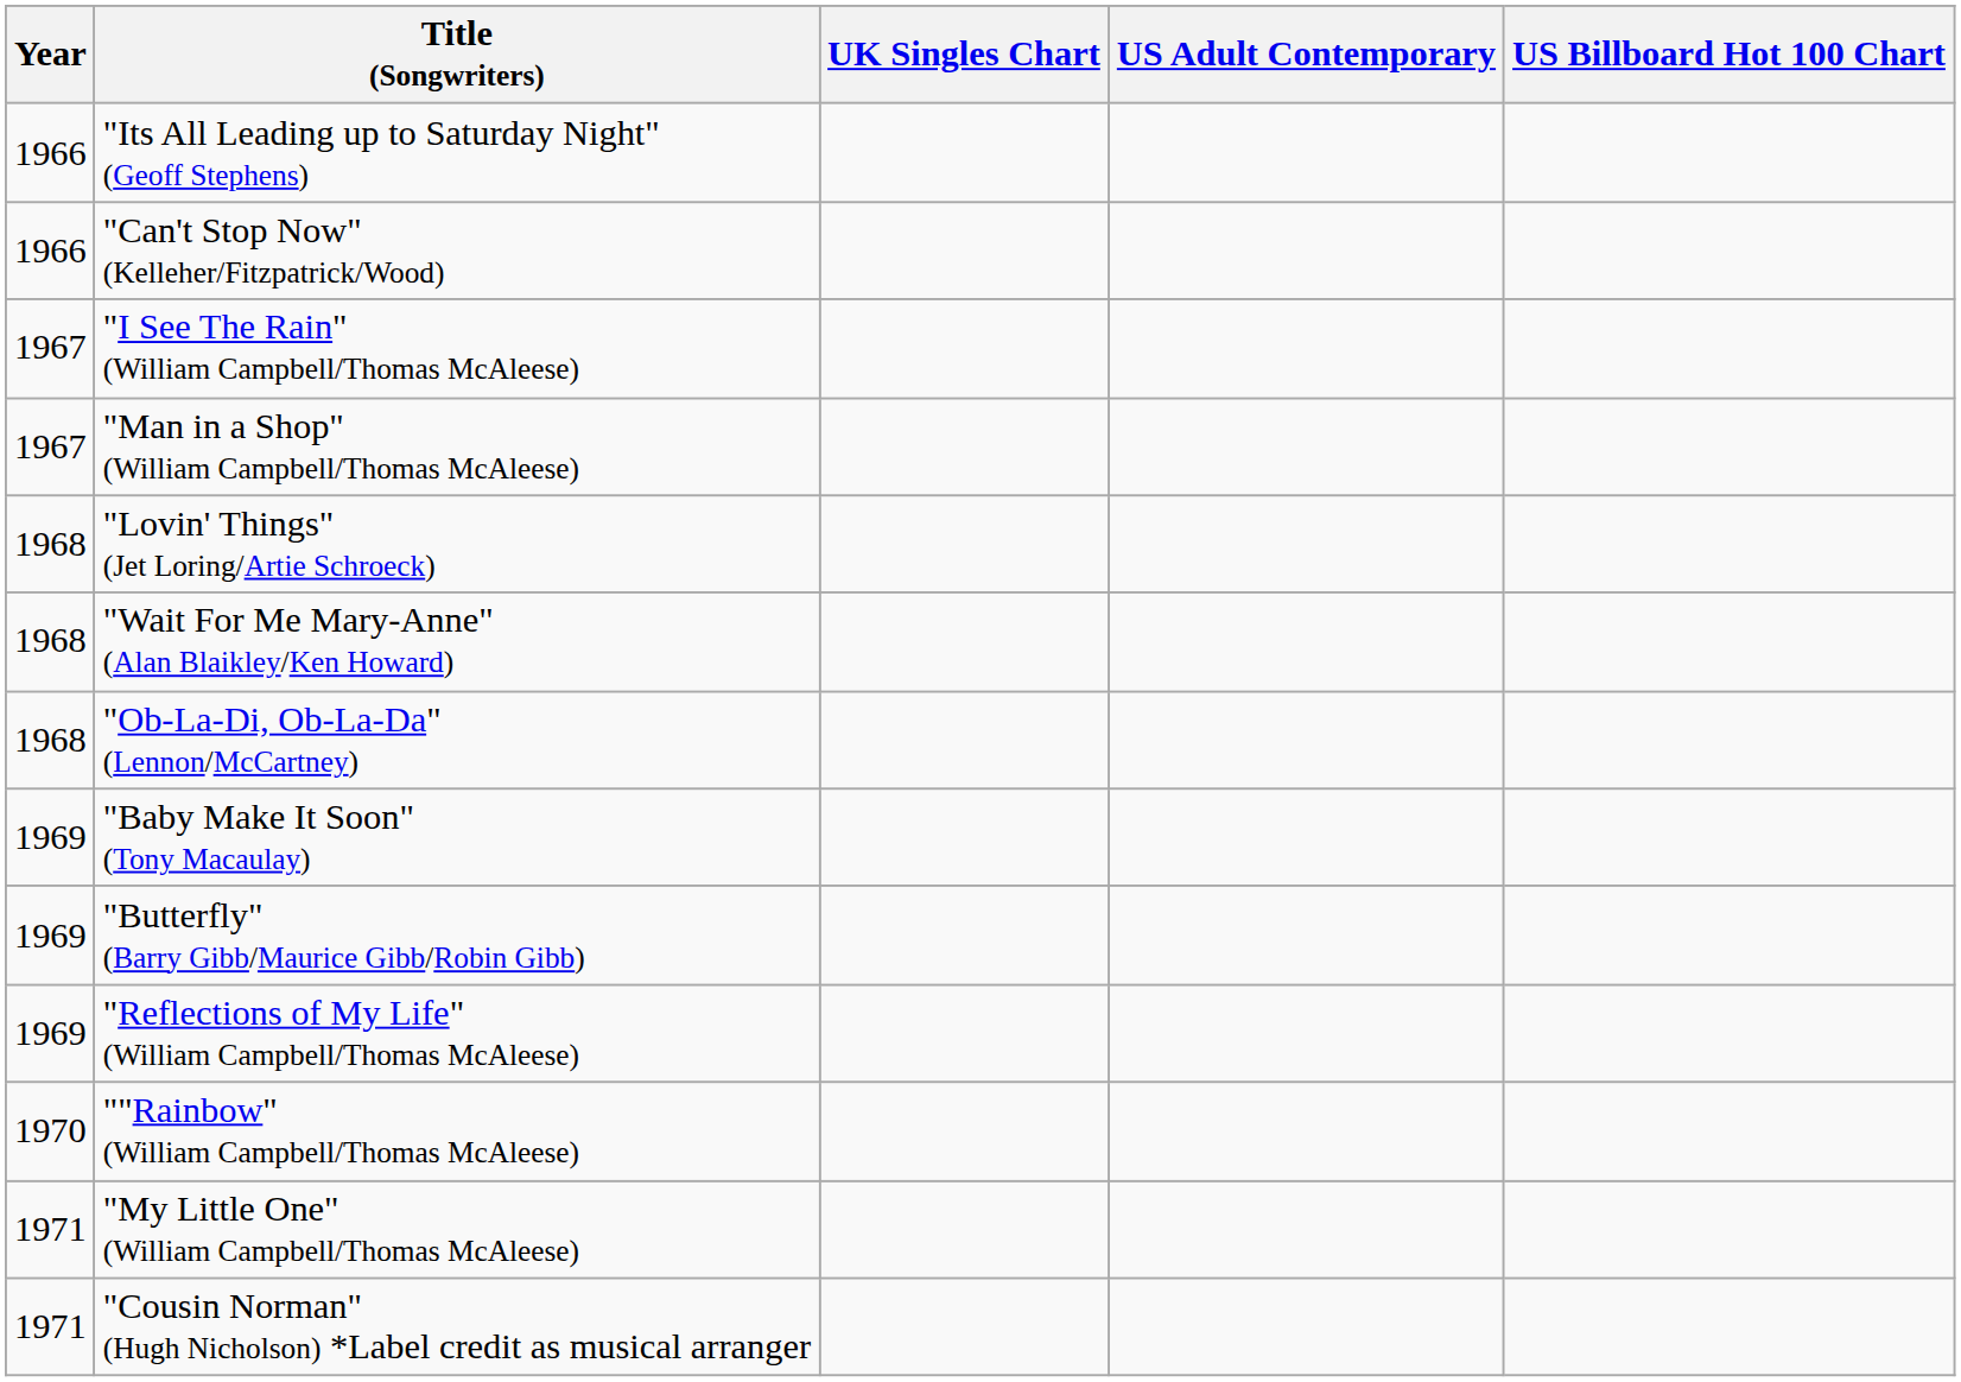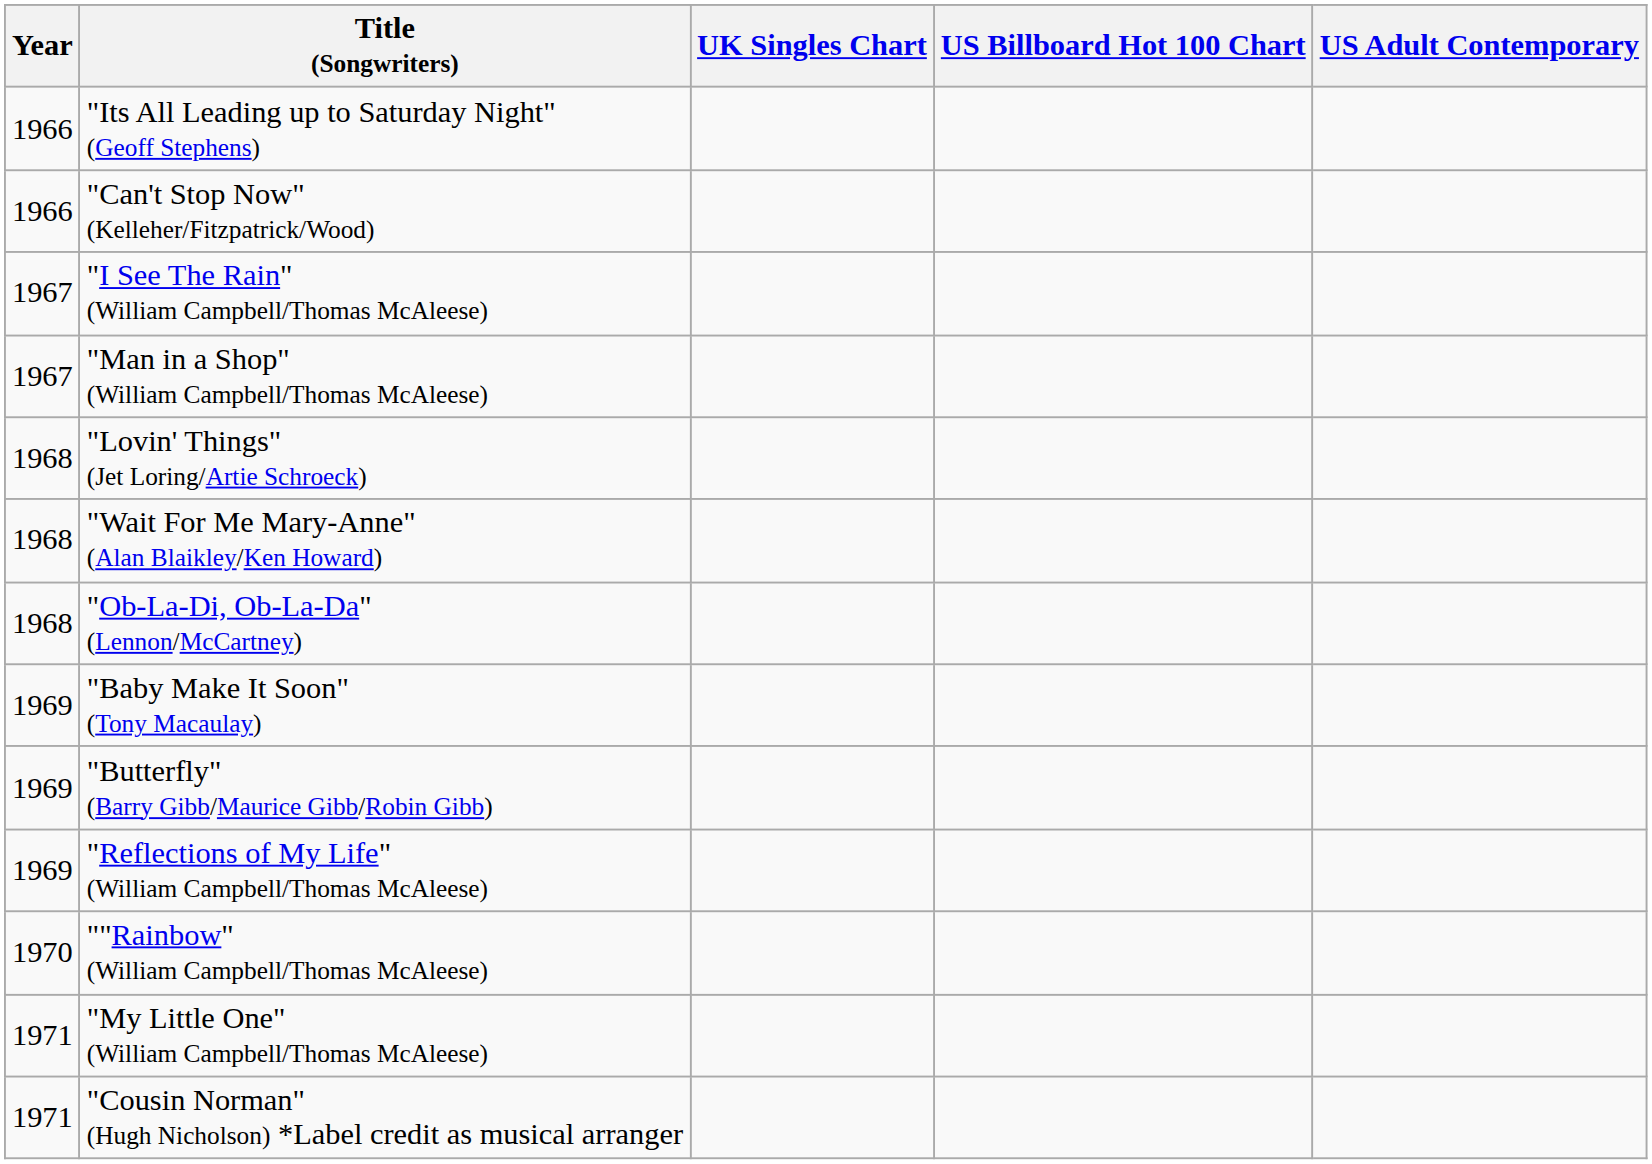columns swapped: US Billboard Hot 100 Chart <-> US Adult Contemporary
